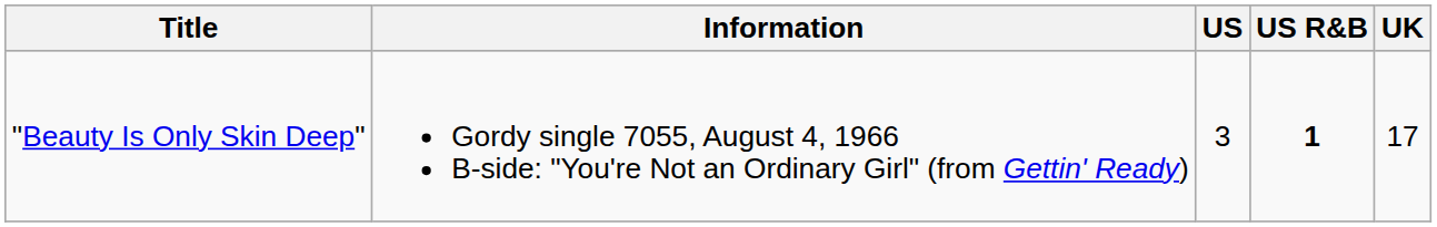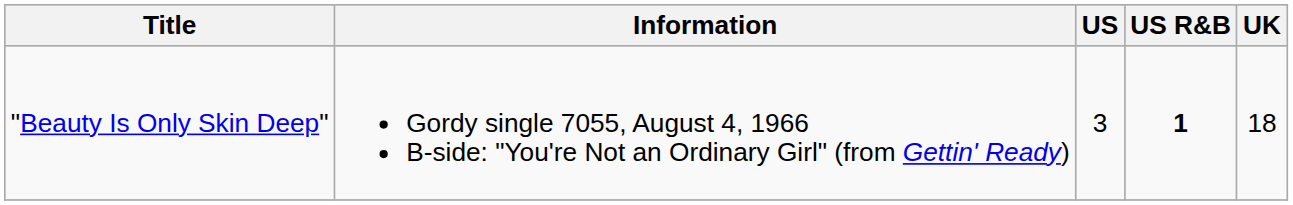"Beauty Is Only Skin Deep" | UK: 17 -> 18
